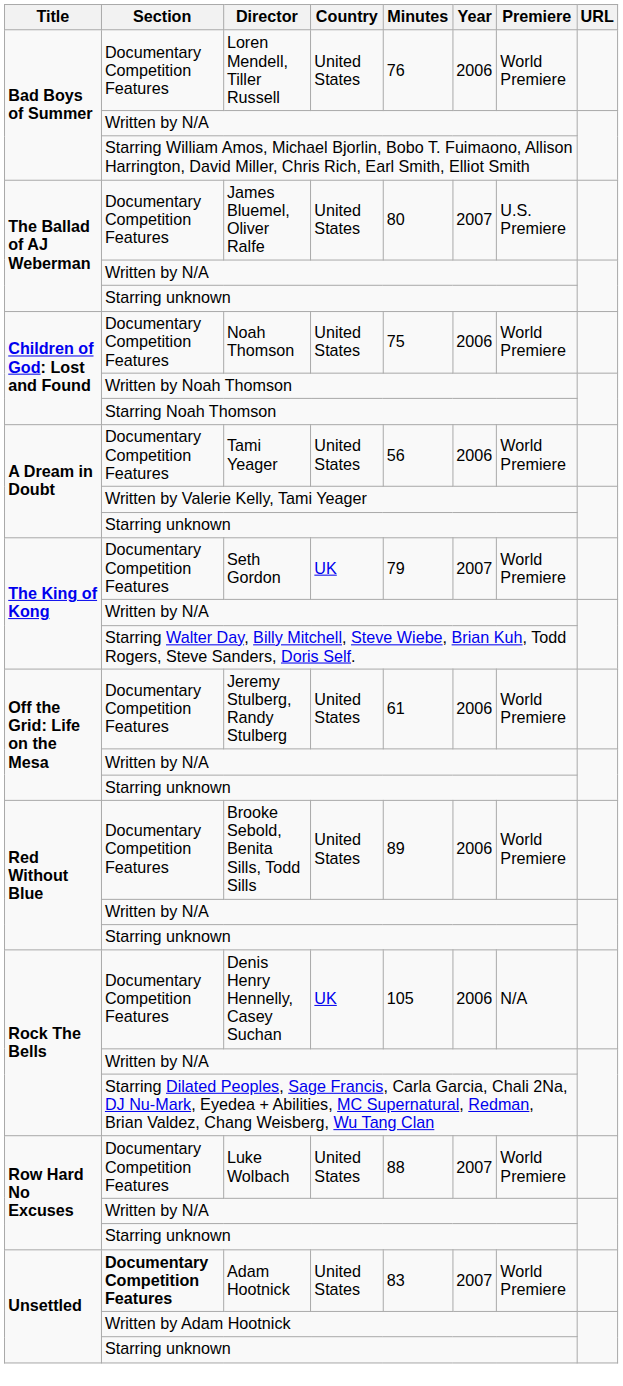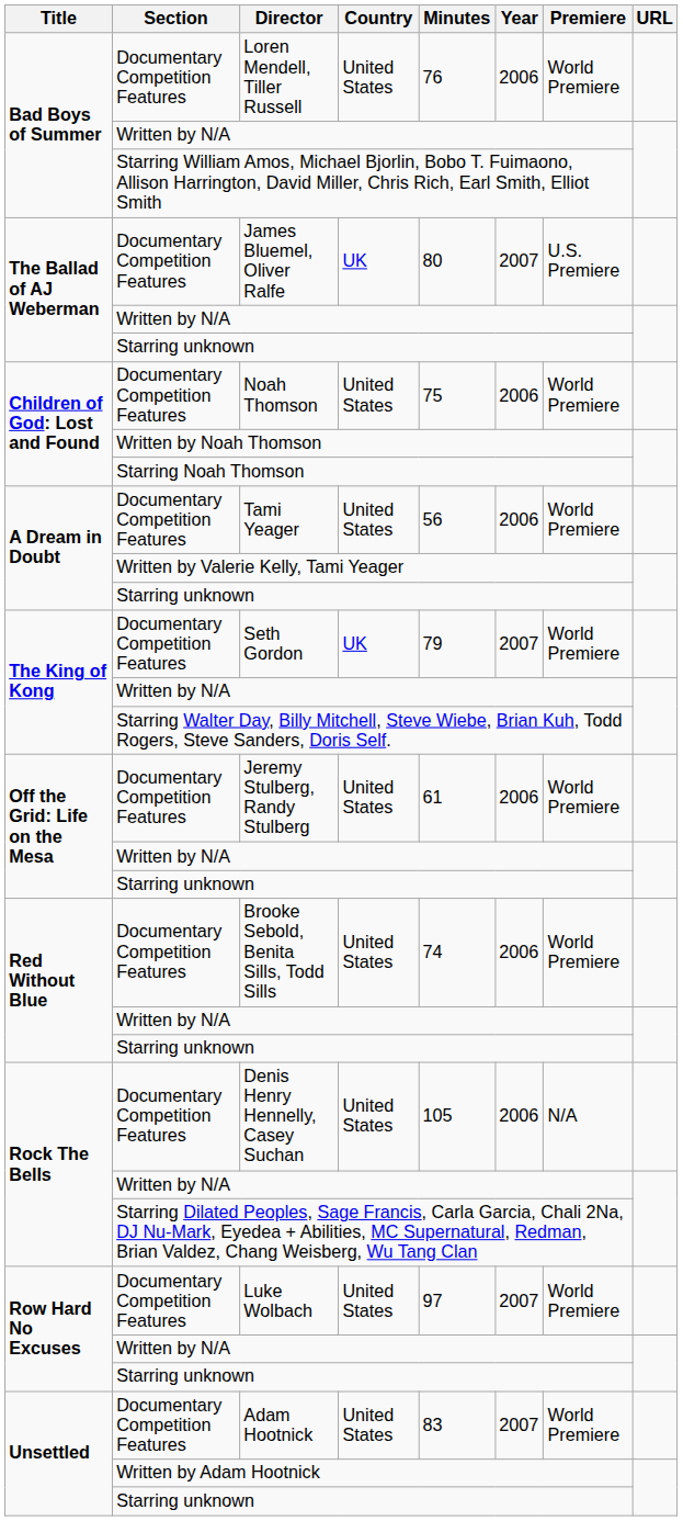James Bluemel, Oliver Ralfe | Country: United States -> UK
Brooke Sebold, Benita Sills, Todd Sills | Minutes: 89 -> 74
Denis Henry Hennelly, Casey Suchan | Country: UK -> United States
Luke Wolbach | Minutes: 88 -> 97
Adam Hootnick | Section: bold -> normal
